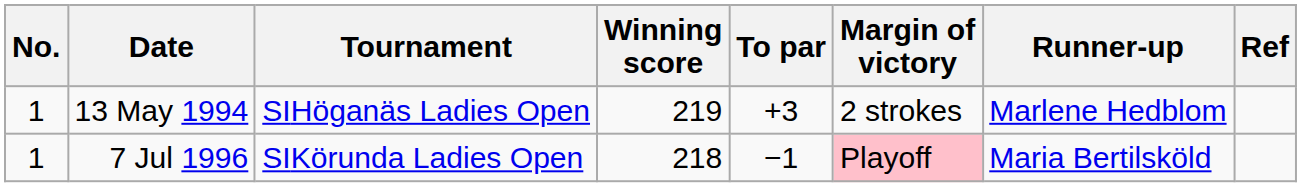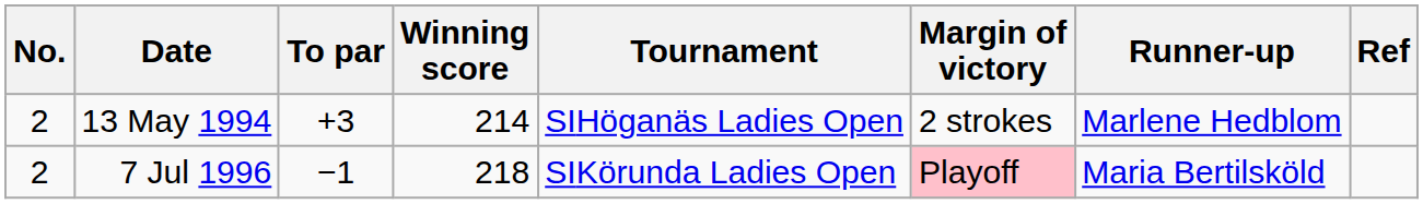columns swapped: Tournament <-> To par
13 May 1994 | No.: 1 -> 2
13 May 1994 | Winning score: 219 -> 214
7 Jul 1996 | No.: 1 -> 2
